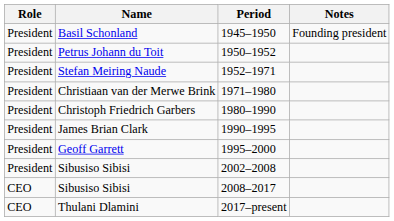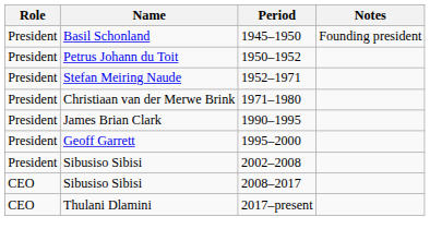- row: President | Christoph Friedrich Garbers | 1980–1990
